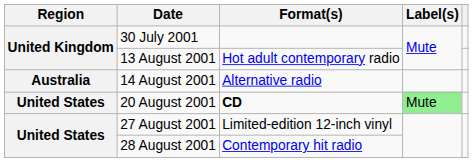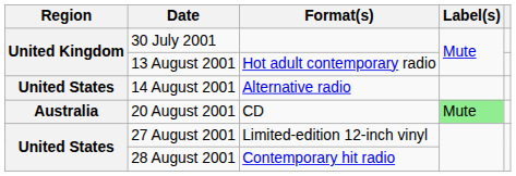14 August 2001 | Region: Australia -> United States
20 August 2001 | Region: United States -> Australia
20 August 2001 | Format(s): bold -> normal
